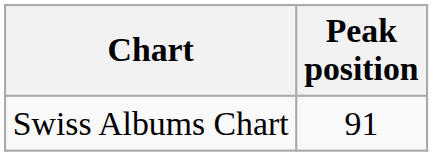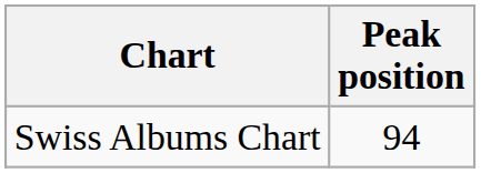Swiss Albums Chart | Peak position: 91 -> 94
